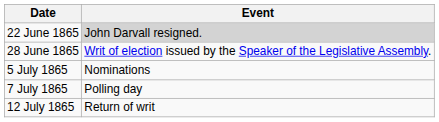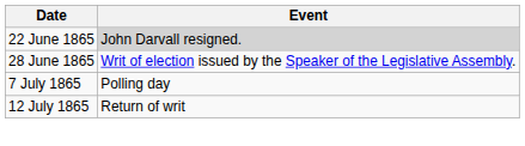- row: 5 July 1865 | Nominations
